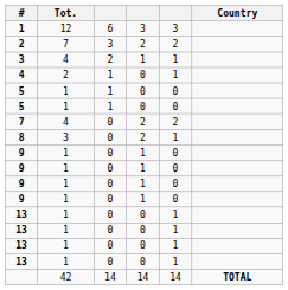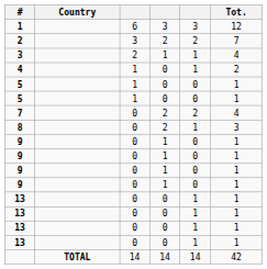columns swapped: Country <-> Tot.
